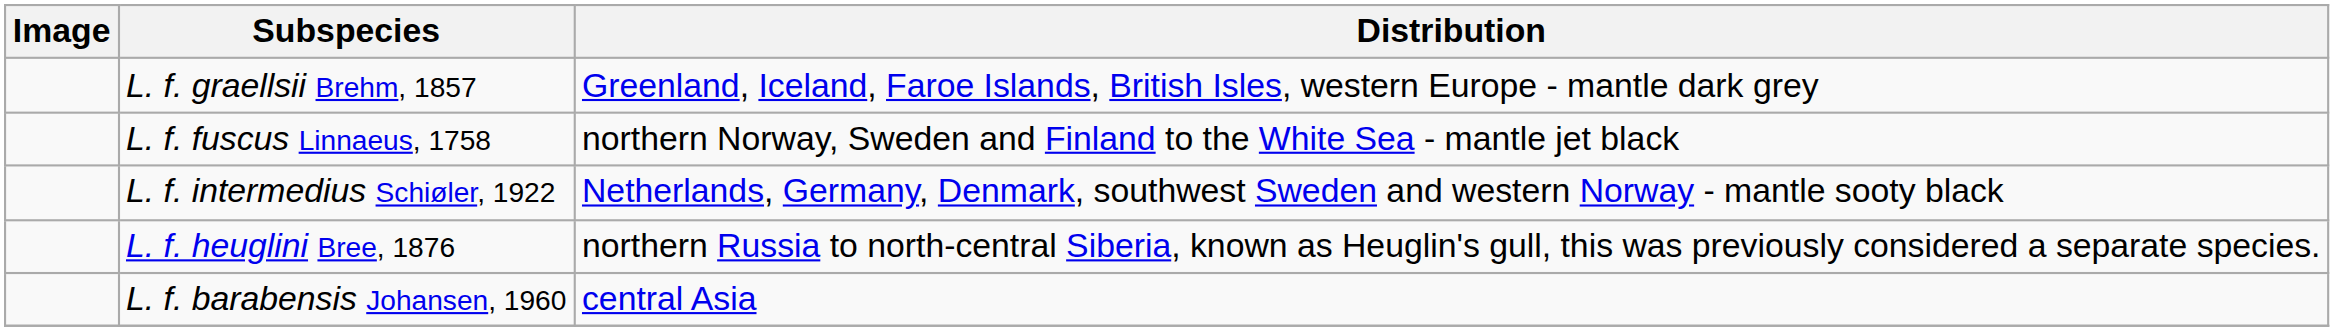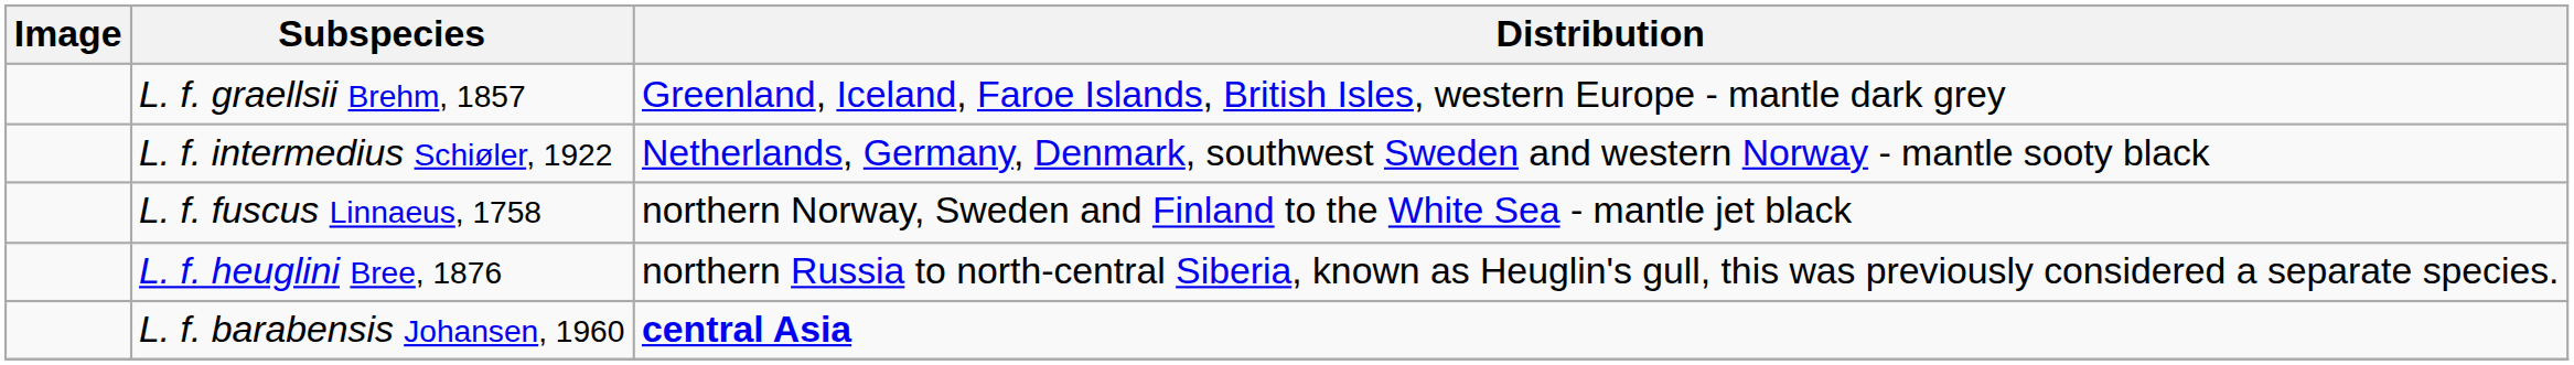rows swapped: L. f. intermedius Schiøler, 1922 <-> L. f. fuscus Linnaeus, 1758
L. f. barabensis Johansen, 1960 | Distribution: normal -> bold
